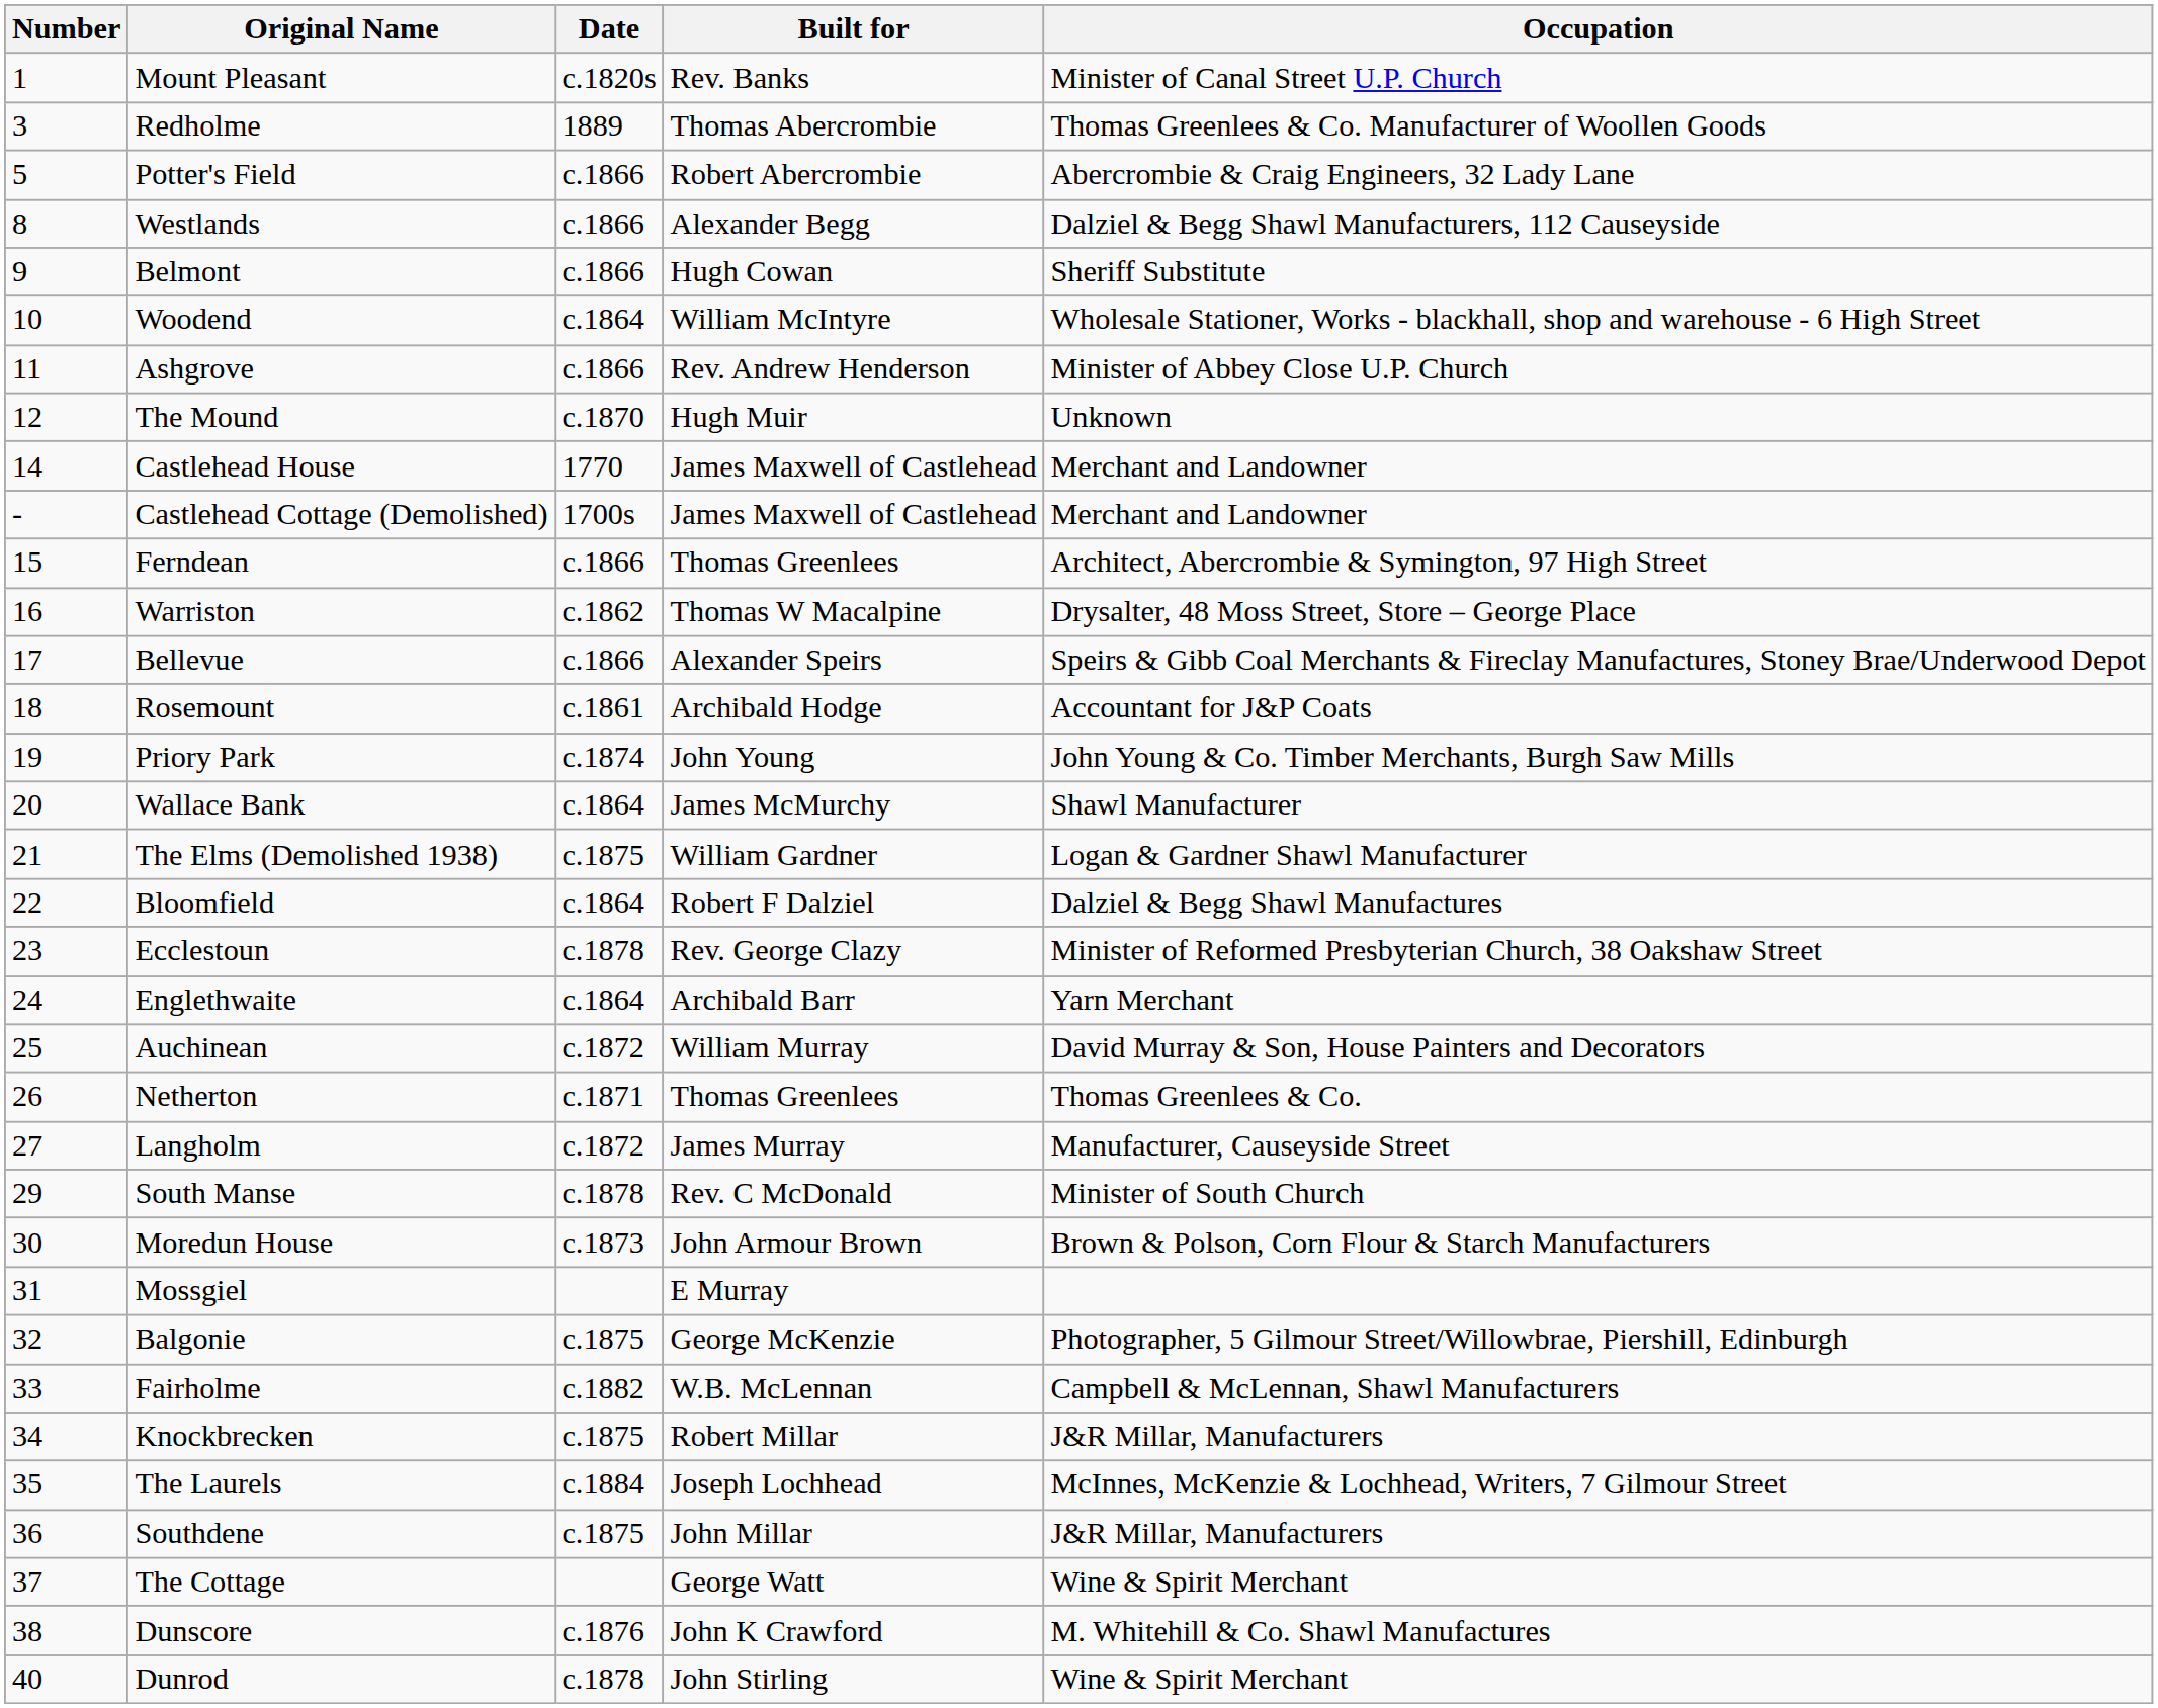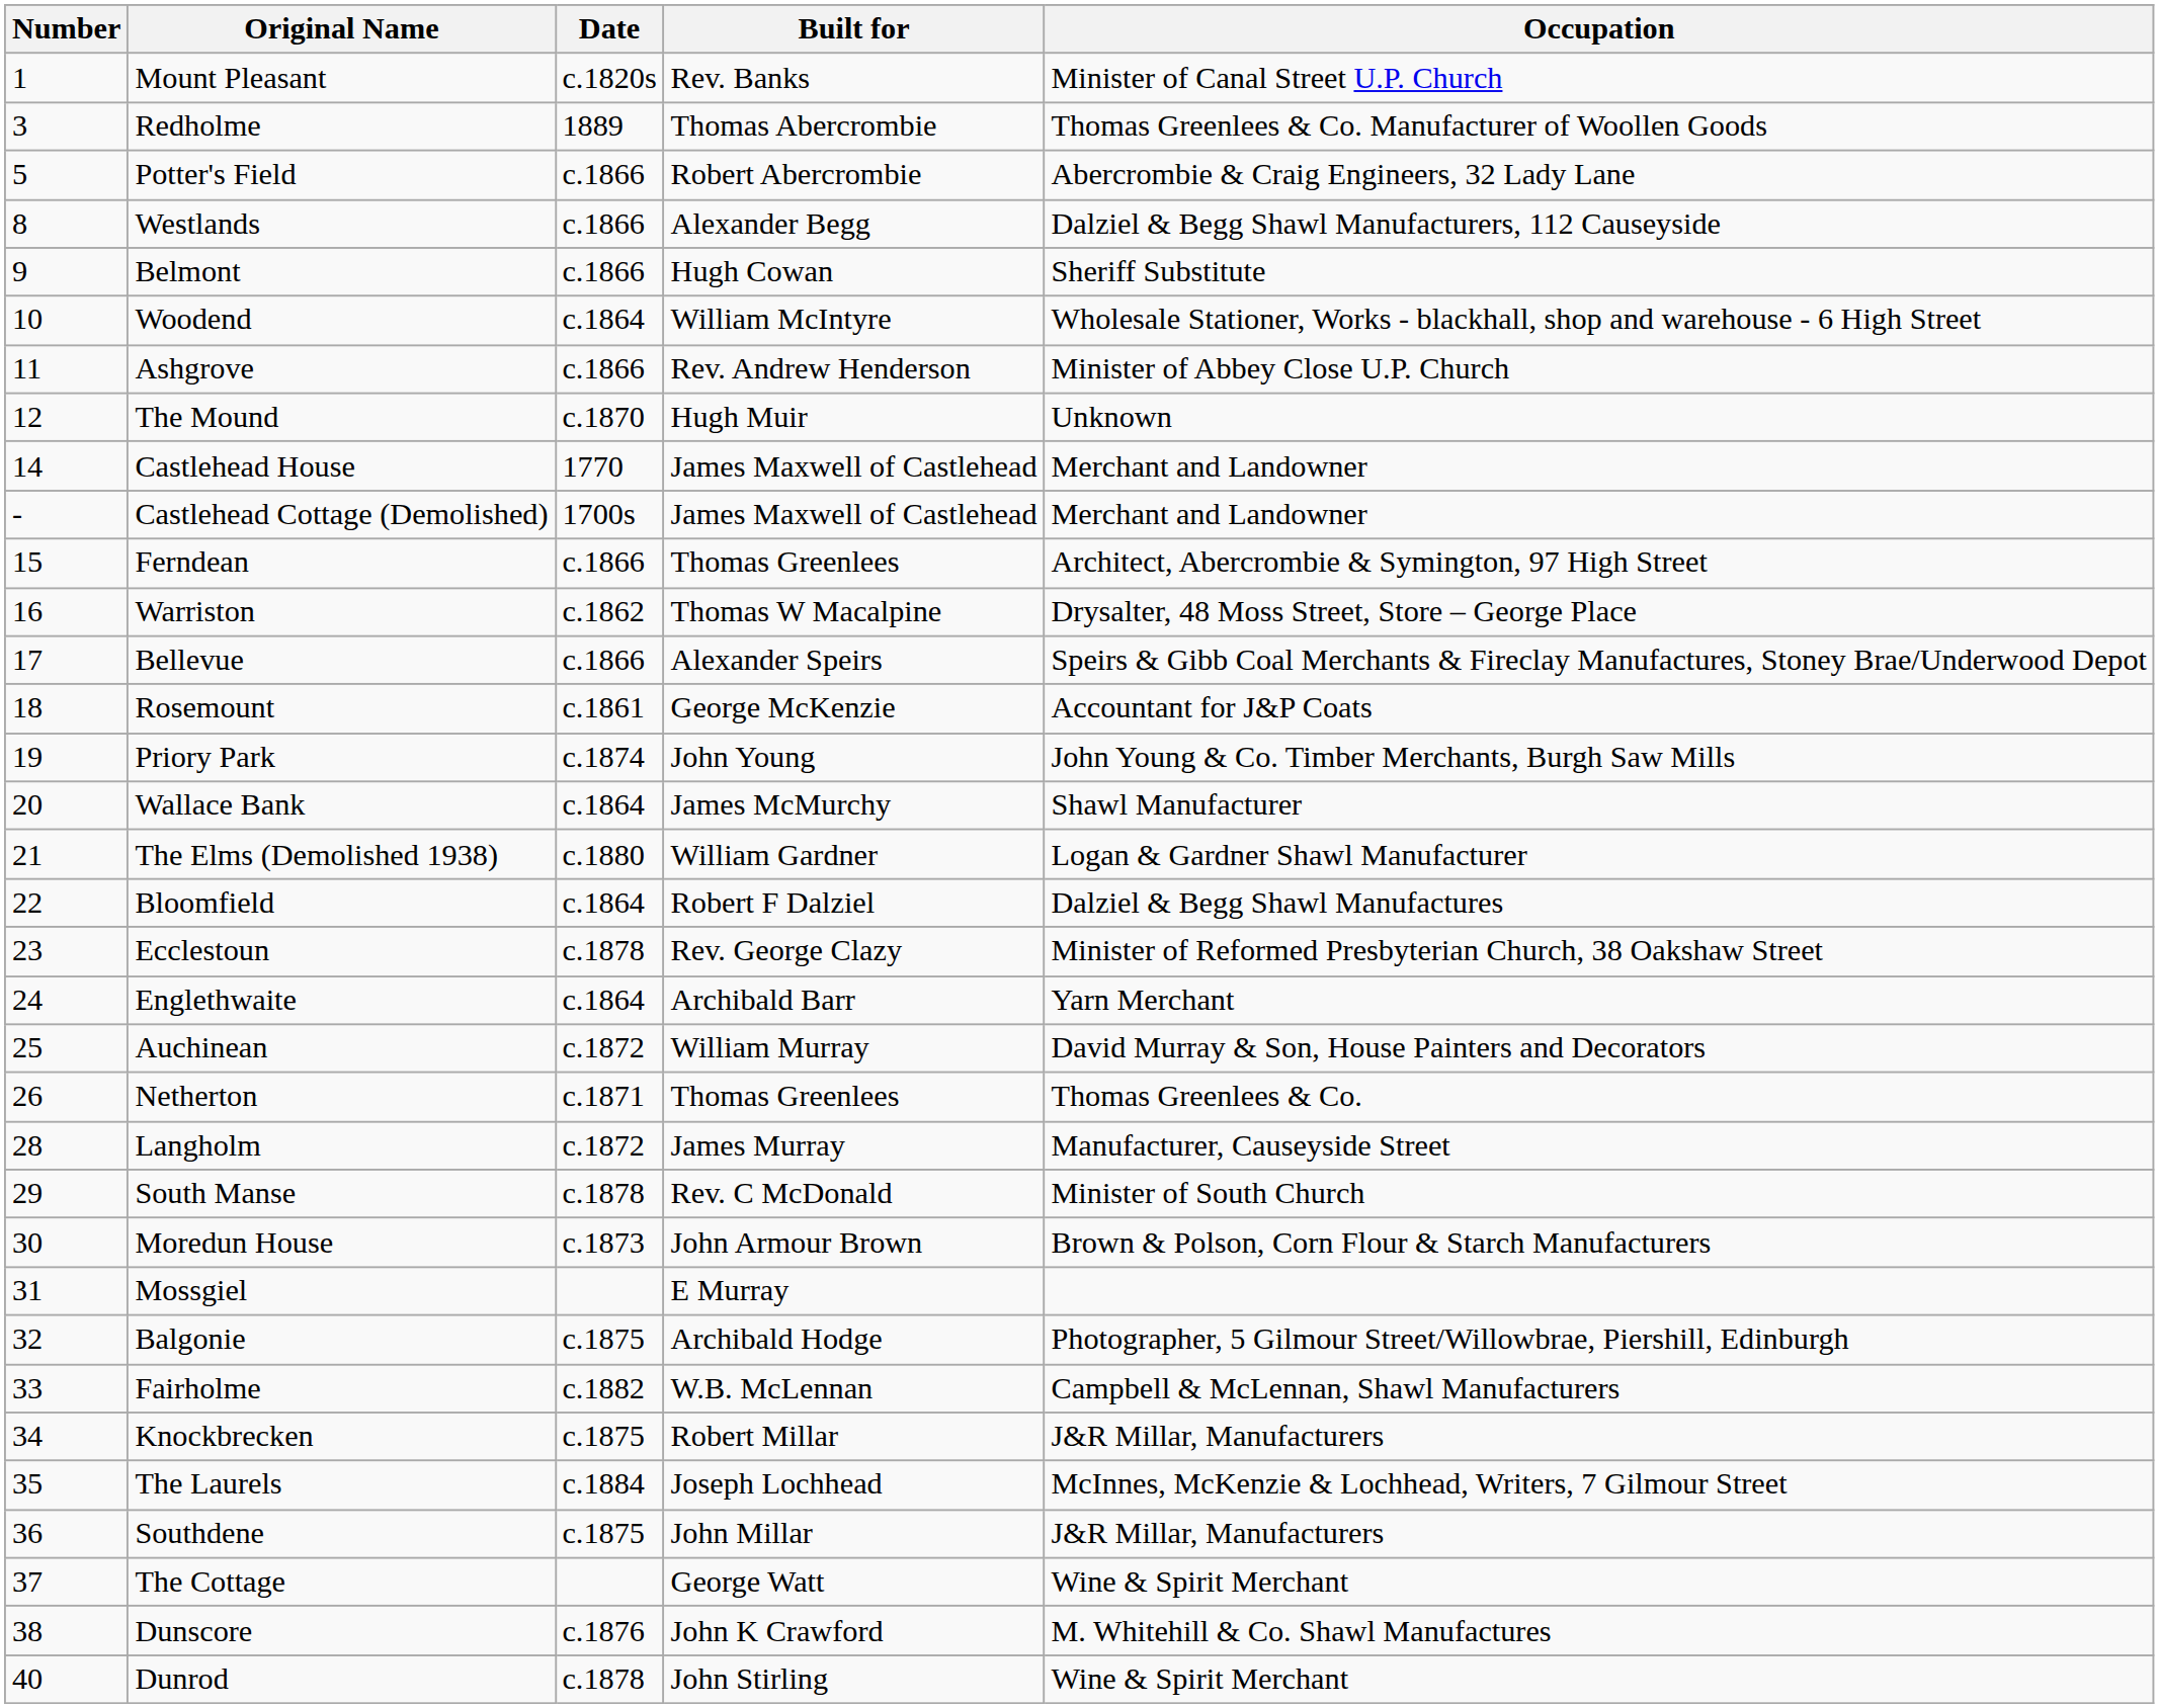Rosemount | Built for: Archibald Hodge -> George McKenzie
The Elms (Demolished 1938) | Date: c.1875 -> c.1880
Langholm | Number: 27 -> 28
Balgonie | Built for: George McKenzie -> Archibald Hodge
